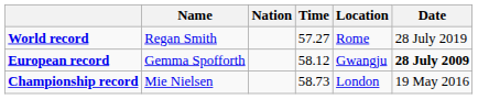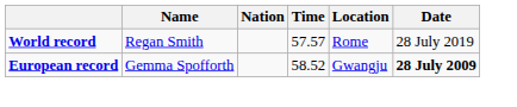World record | Time: 57.27 -> 57.57
European record | Time: 58.12 -> 58.52
- row: Championship record | Mie Nielsen | 58.73 | London | 19 May 2016
